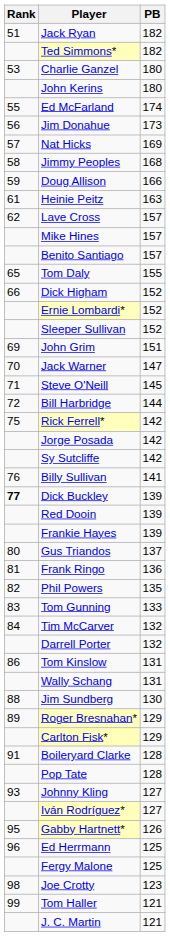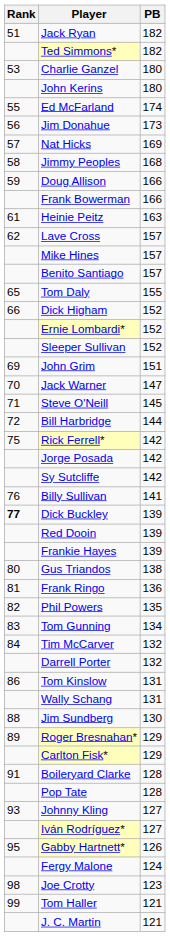+ row: Frank Bowerman | 166
Gus Triandos | PB: 137 -> 138
Tom Gunning | PB: 133 -> 134
- row: 96 | Ed Herrmann | 125
Fergy Malone | PB: 125 -> 124
